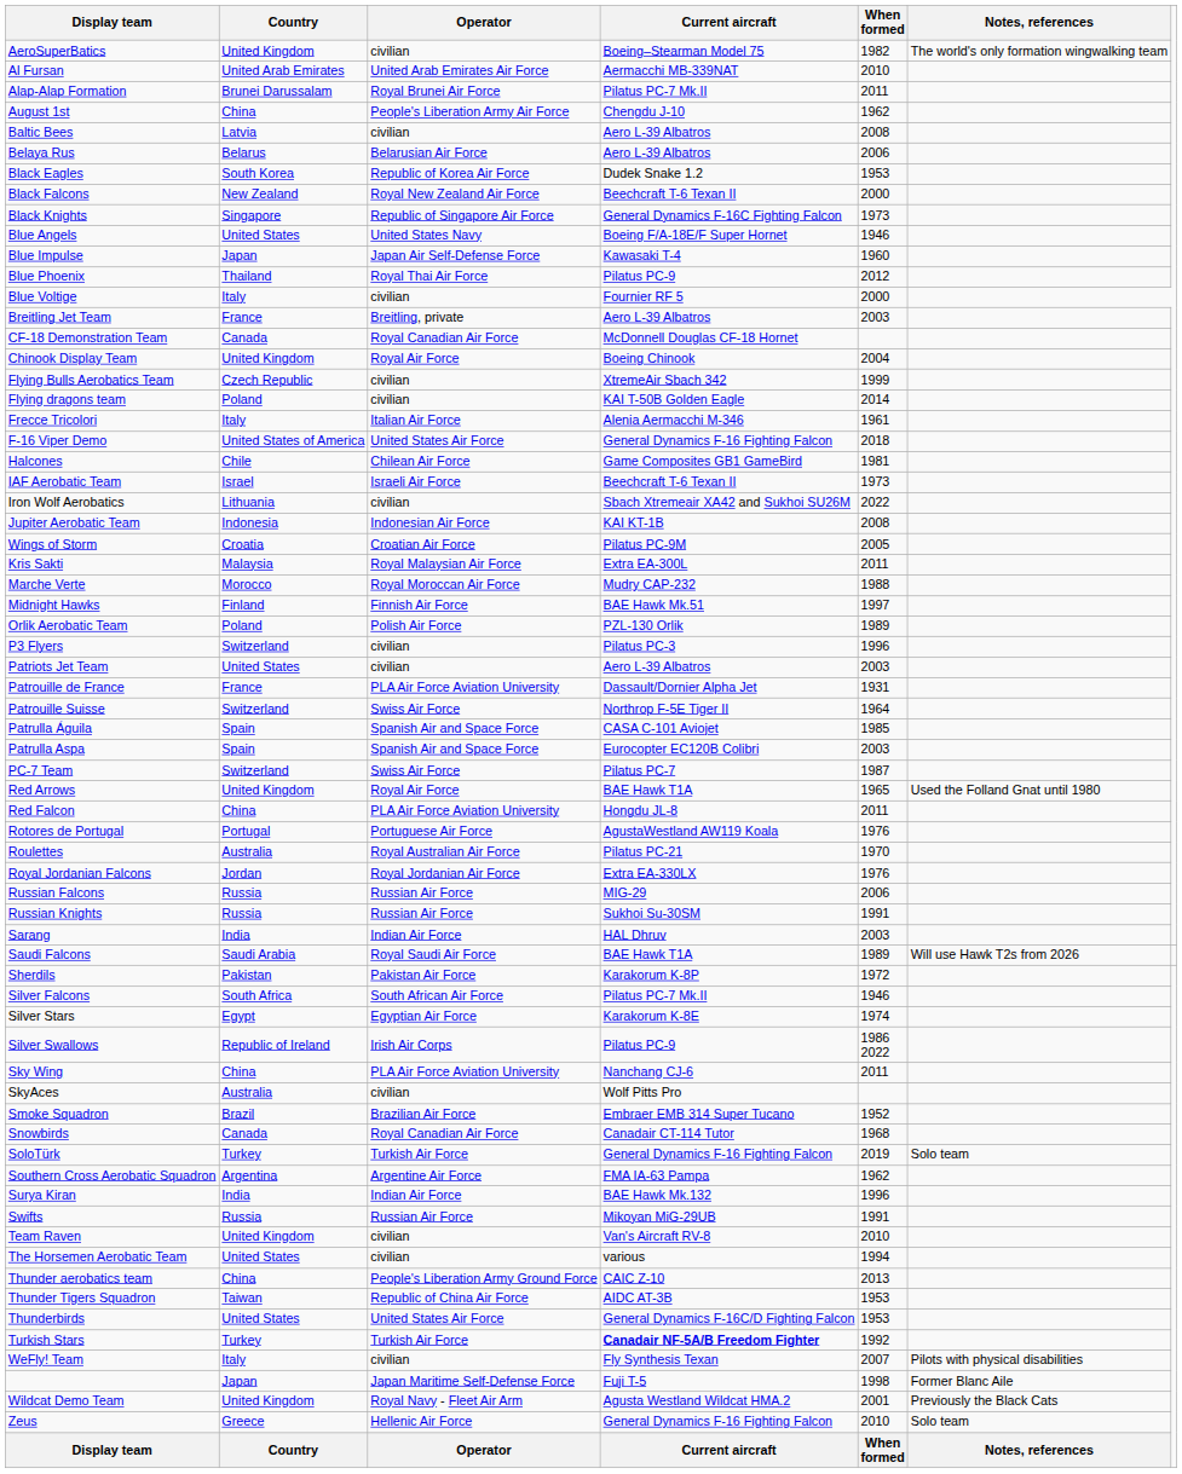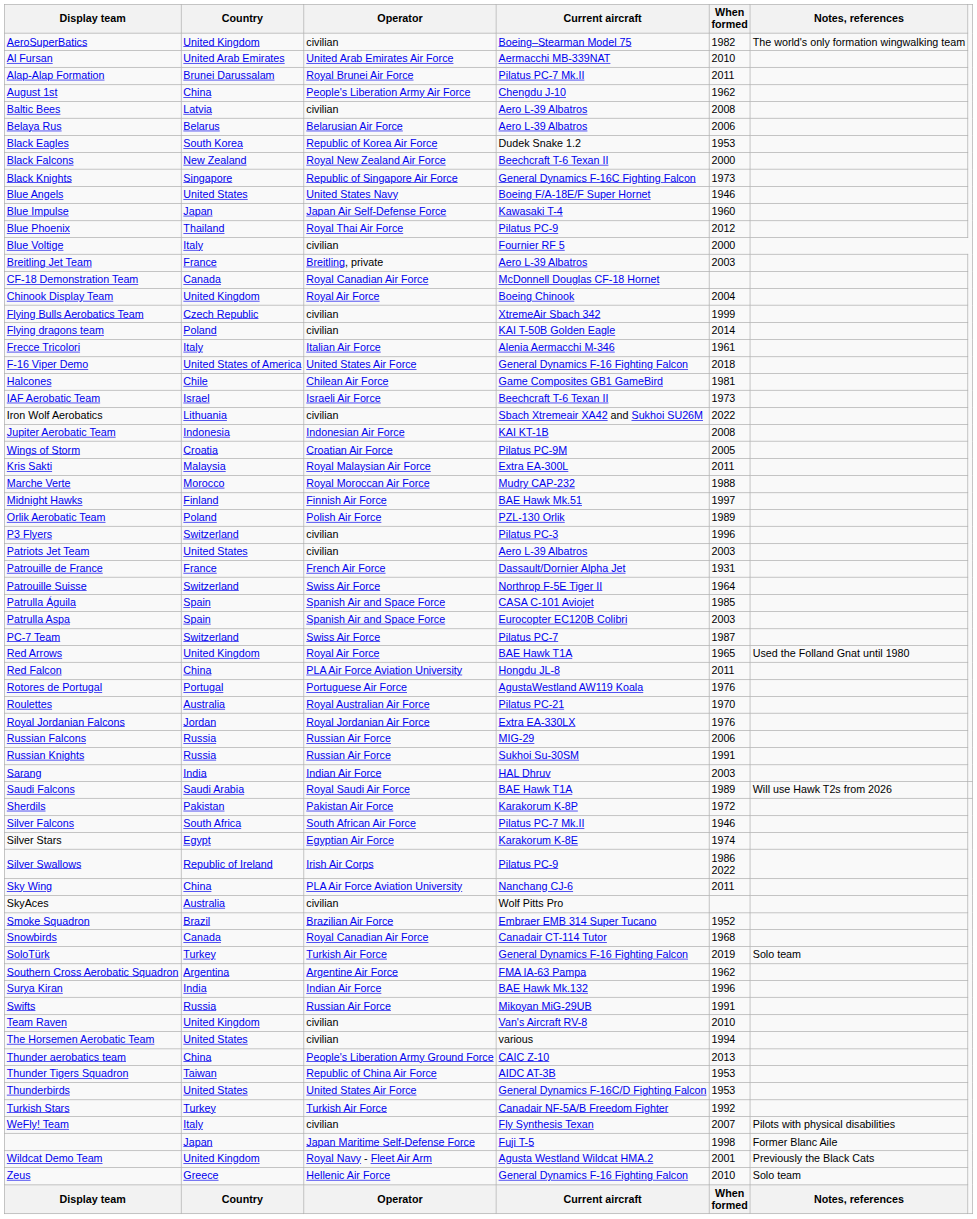Patrouille de France | Operator: PLA Air Force Aviation University -> French Air Force
Turkish Stars | Current aircraft: bold -> normal
